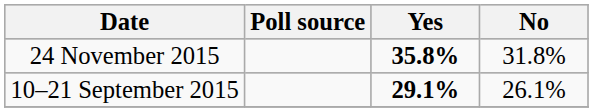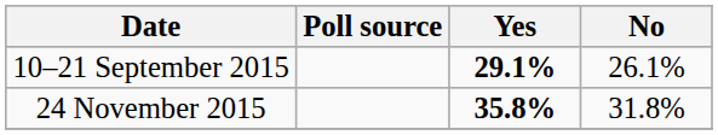rows swapped: 24 November 2015 <-> 10–21 September 2015
